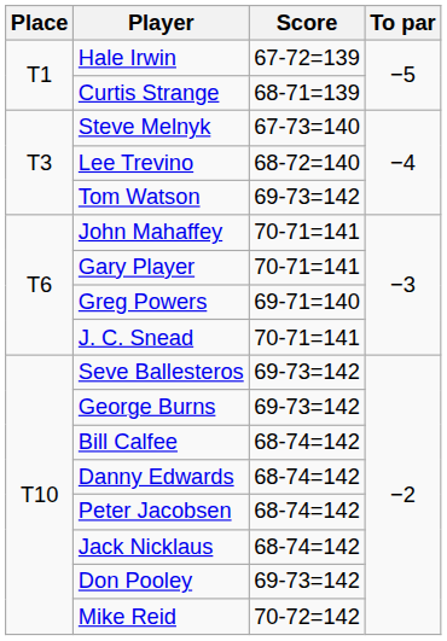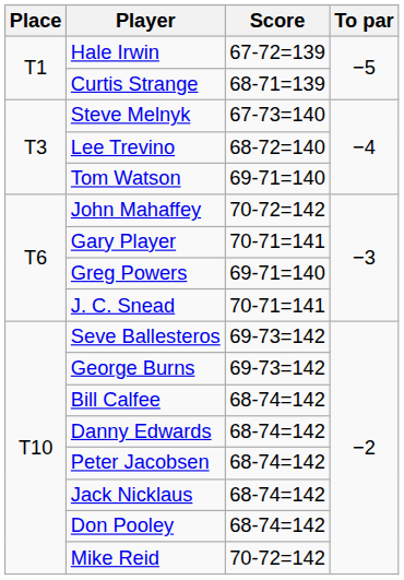Tom Watson | Score: 69-73=142 -> 69-71=140
John Mahaffey | Score: 70-71=141 -> 70-72=142
Don Pooley | Score: 69-73=142 -> 68-74=142
